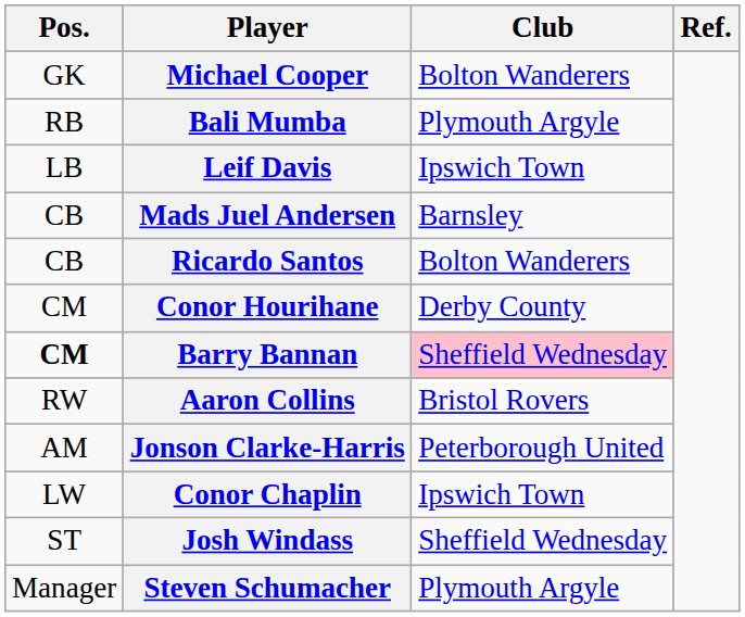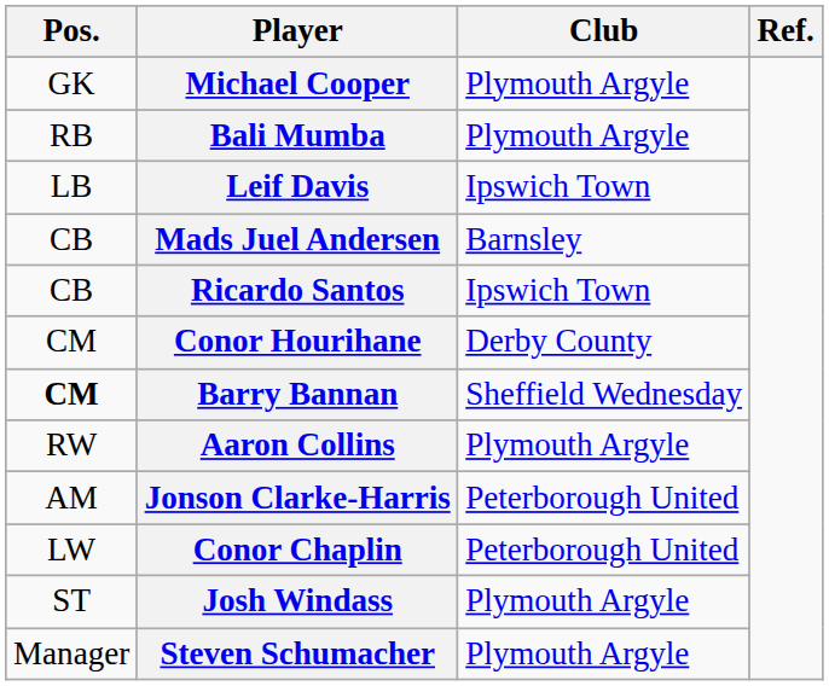Michael Cooper | Club: Bolton Wanderers -> Plymouth Argyle
Ricardo Santos | Club: Bolton Wanderers -> Ipswich Town
Barry Bannan | Club: pink background -> no background
Aaron Collins | Club: Bristol Rovers -> Plymouth Argyle
Conor Chaplin | Club: Ipswich Town -> Peterborough United
Josh Windass | Club: Sheffield Wednesday -> Plymouth Argyle
